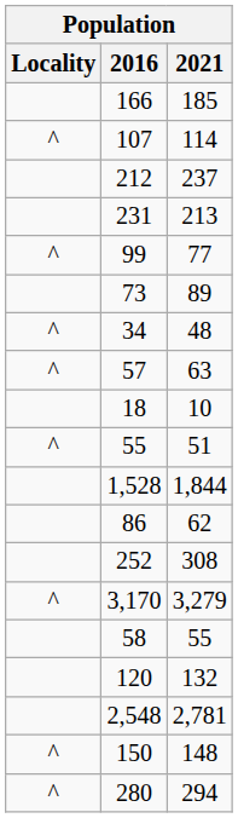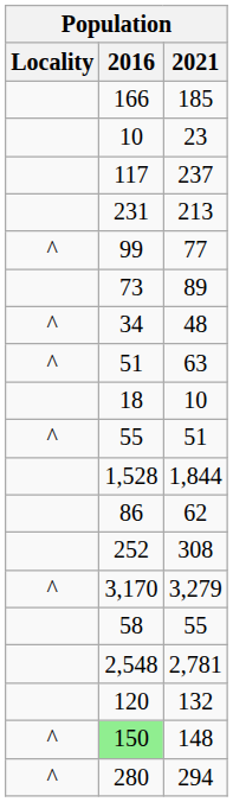- row: ^ | 107 | 114
+ row: 10 | 23
237 | 2016: 212 -> 117
63 | 2016: 57 -> 51
rows swapped: 2,781 <-> 132
148 | 2016: no background -> lightgreen background
